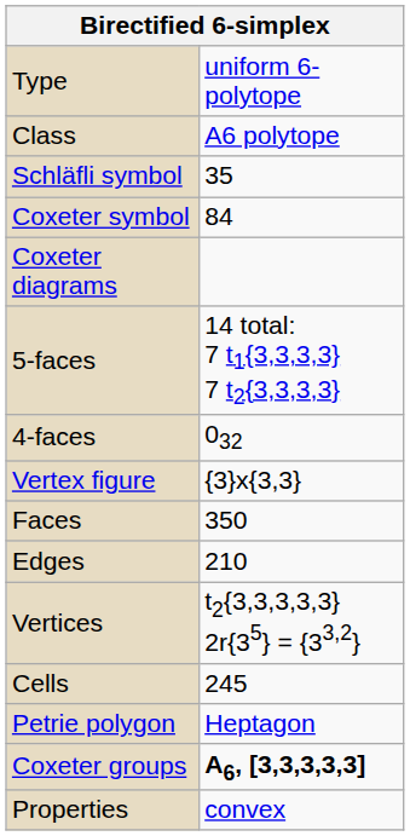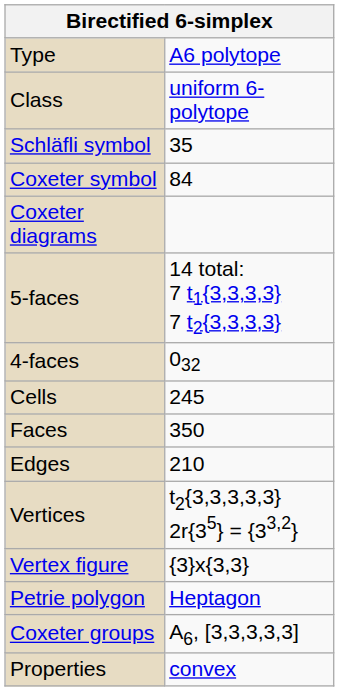Type | column 2: uniform 6-polytope -> A6 polytope
Class | column 2: A6 polytope -> uniform 6-polytope
rows swapped: Cells <-> Vertex figure
Coxeter groups | column 2: bold -> normal
